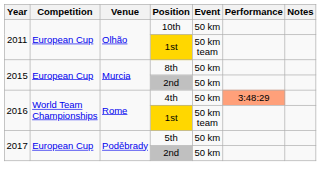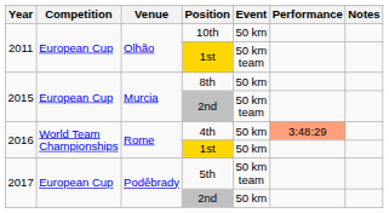2015 / 2nd | Event: 50 km -> 50 km team
2016 / 1st | Event: 50 km team -> 50 km
5th | Event: 50 km -> 50 km team
